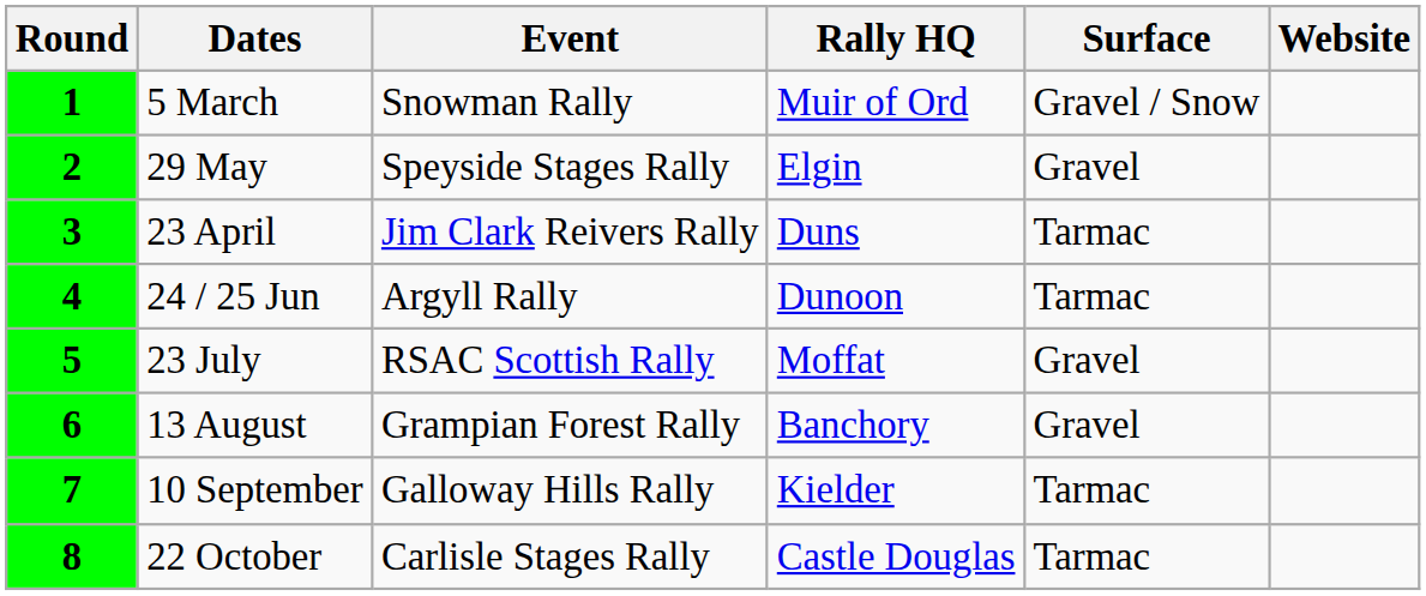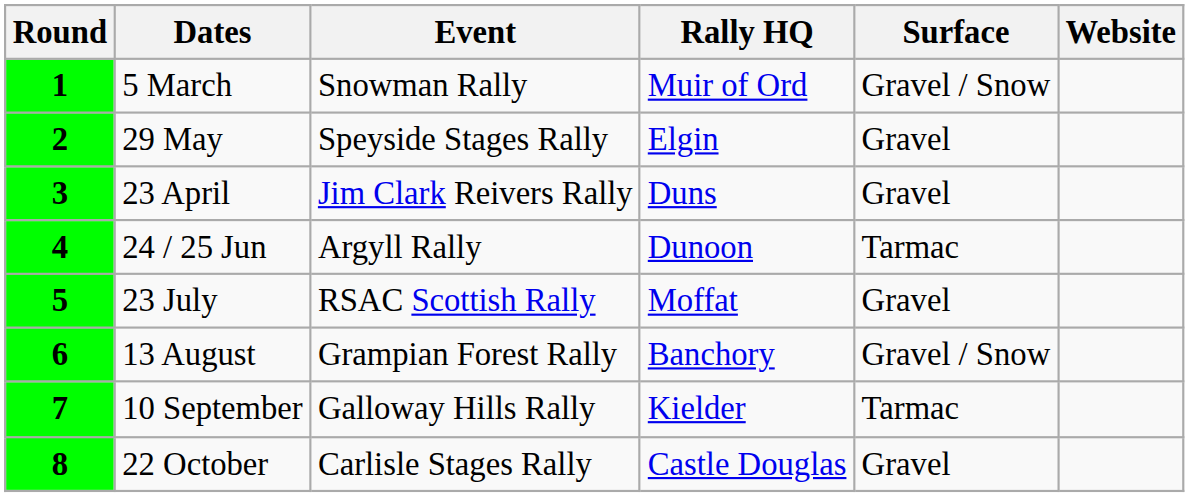3 | Surface: Tarmac -> Gravel
6 | Surface: Gravel -> Gravel / Snow
8 | Surface: Tarmac -> Gravel
